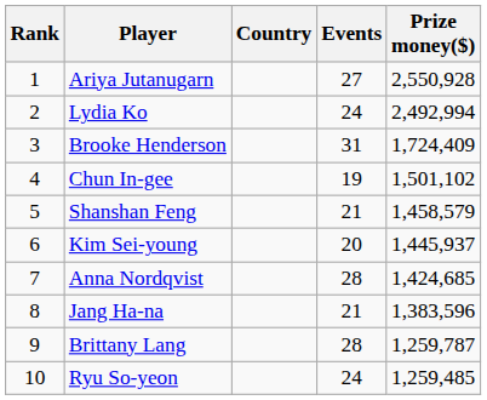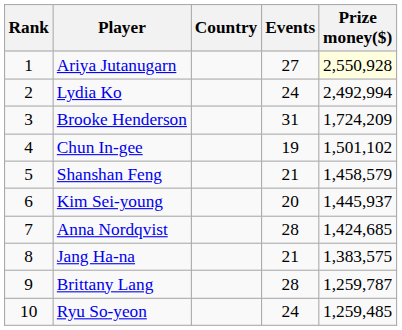Ariya Jutanugarn | Prize money($): no background -> lightyellow background
Brooke Henderson | Prize money($): 1,724,409 -> 1,724,209
Jang Ha-na | Prize money($): 1,383,596 -> 1,383,575
